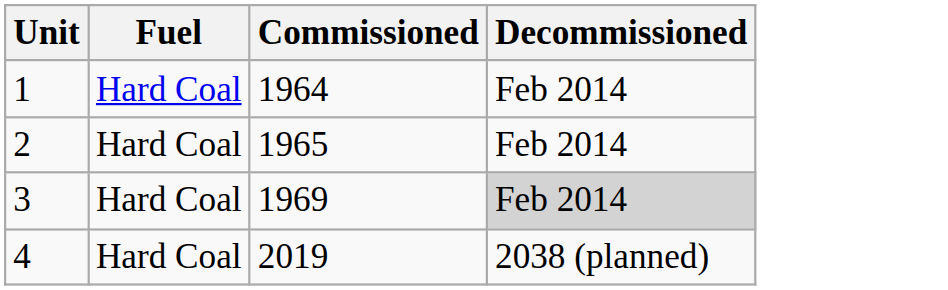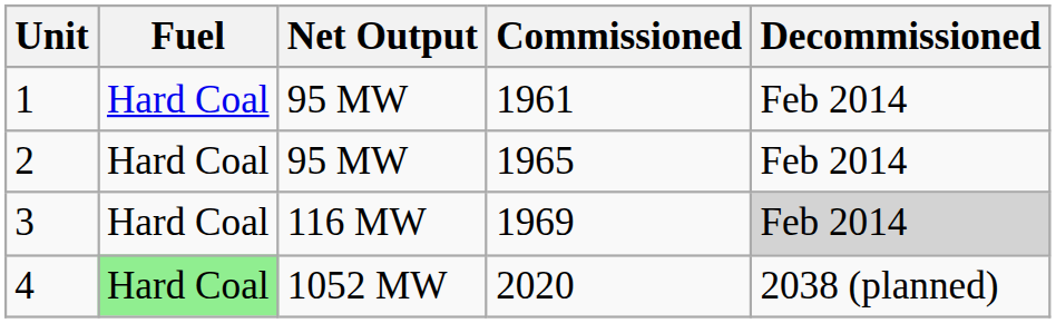+ column: Net Output | 95 MW | 95 MW | 116 MW | 1052 MW
1 | Commissioned: 1964 -> 1961
4 | Fuel: no background -> lightgreen background
4 | Commissioned: 2019 -> 2020
